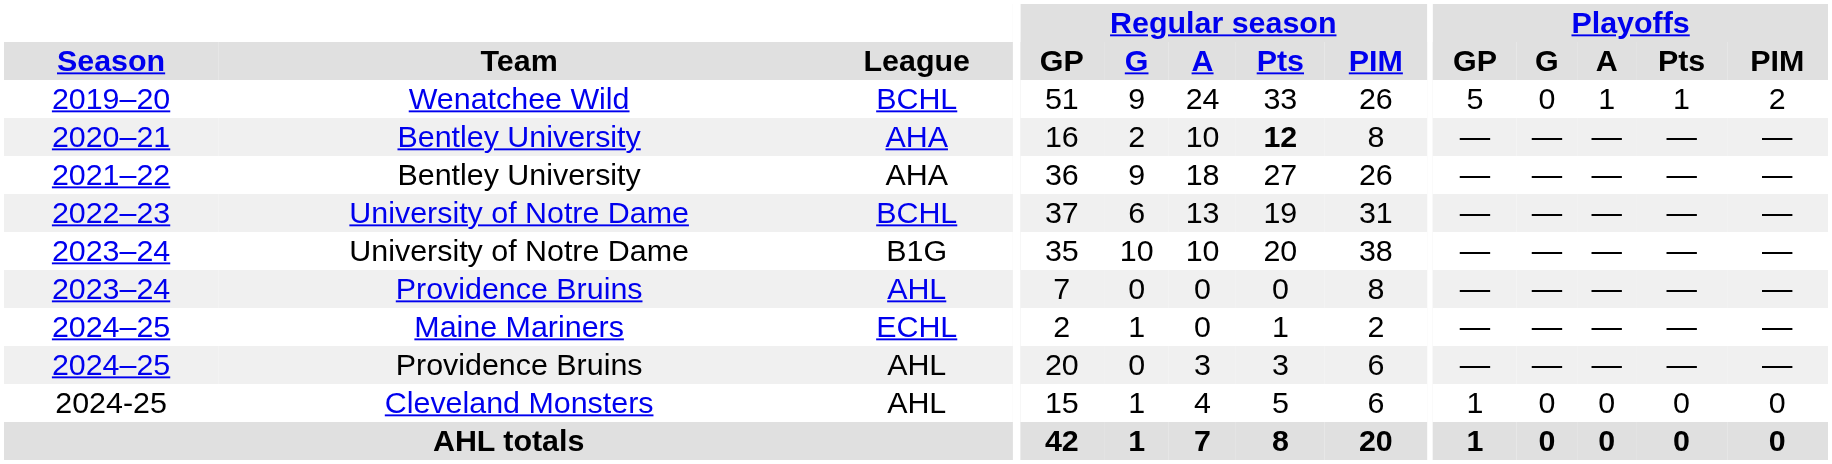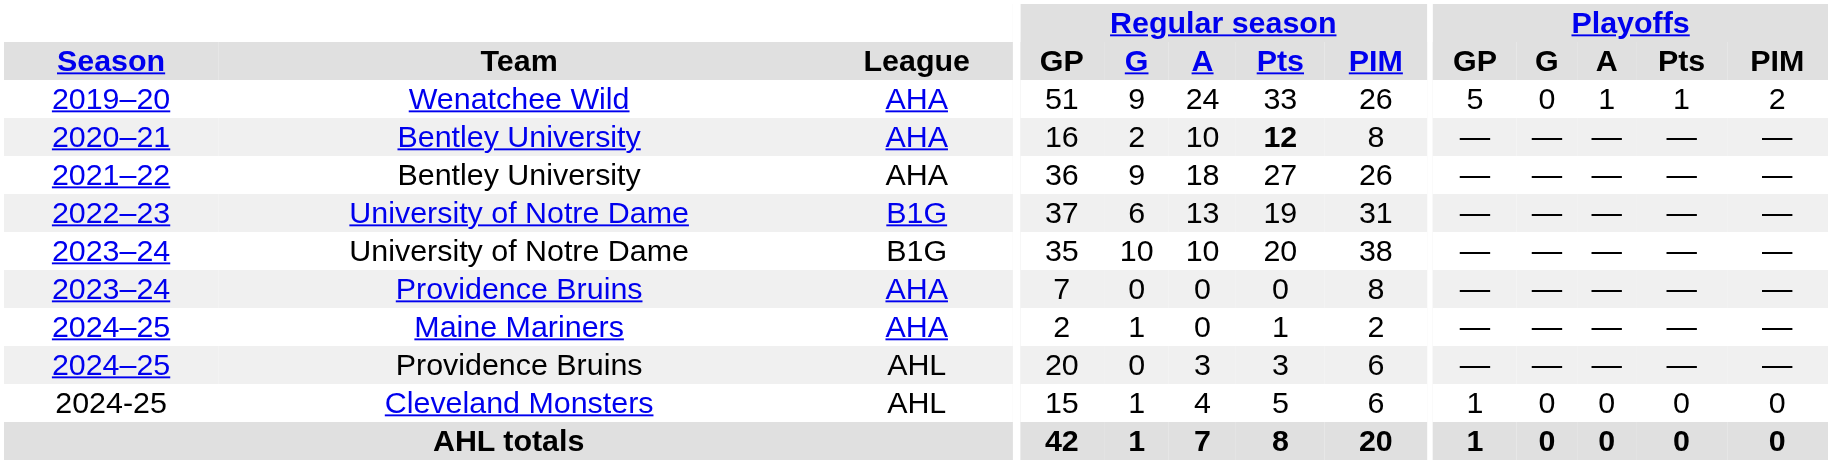2019–20 | League: BCHL -> AHA
2022–23 | League: BCHL -> B1G
2023–24 / Providence Bruins | League: AHL -> AHA
2024–25 / Maine Mariners | League: ECHL -> AHA
